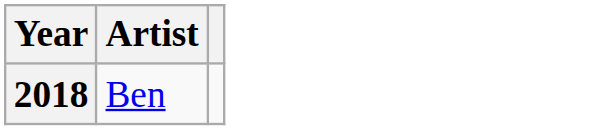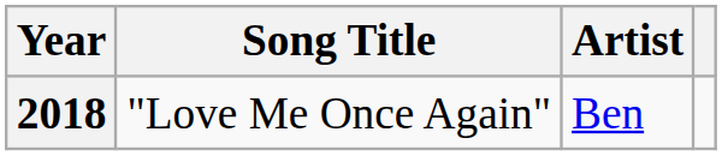+ column: Song Title | "Love Me Once Again"
